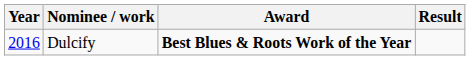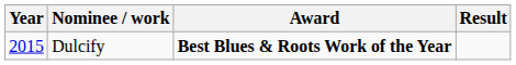Dulcify | Year: 2016 -> 2015
